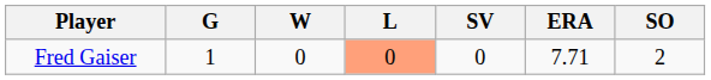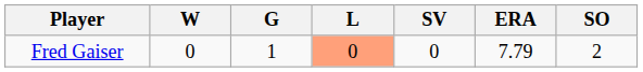columns swapped: G <-> W
Fred Gaiser | ERA: 7.71 -> 7.79
